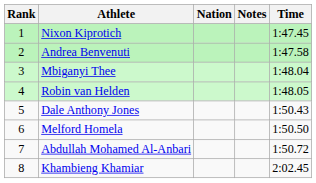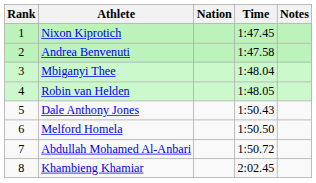columns swapped: Time <-> Notes
